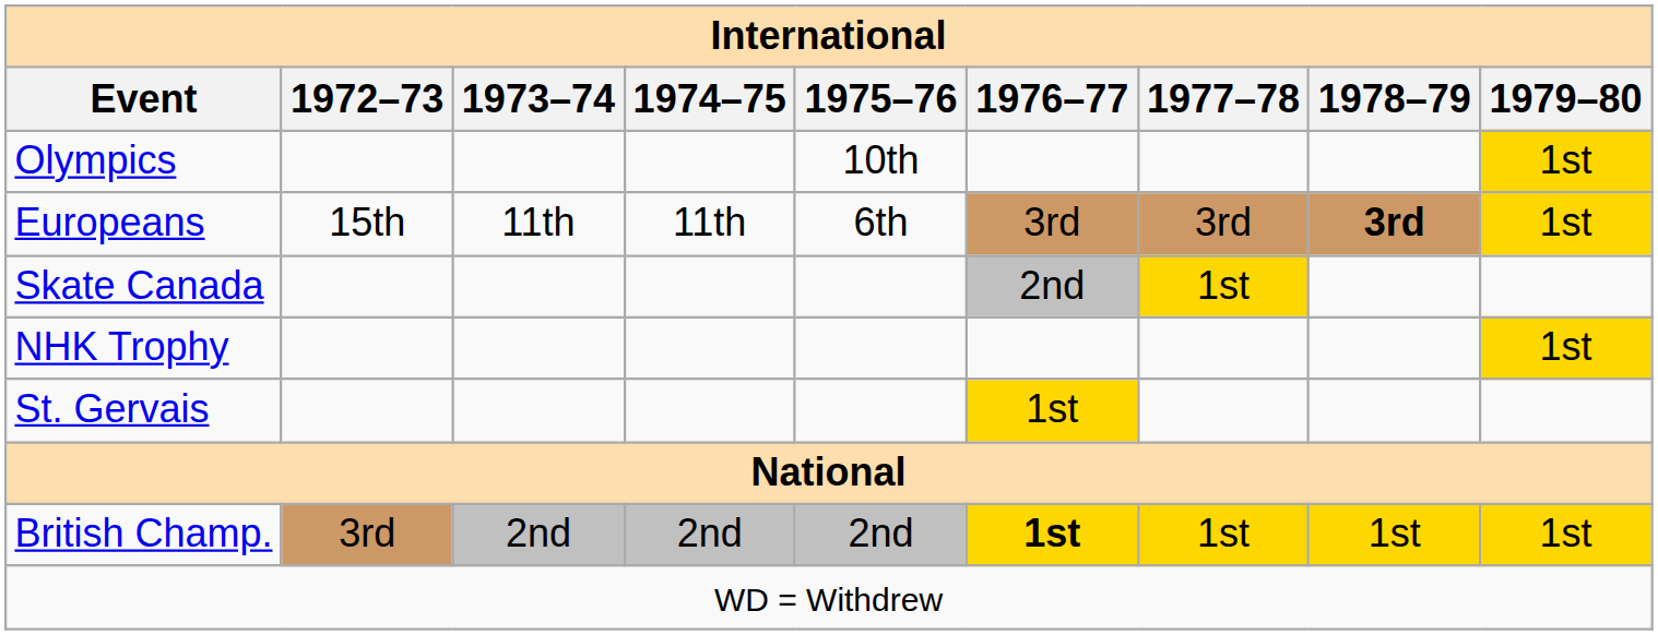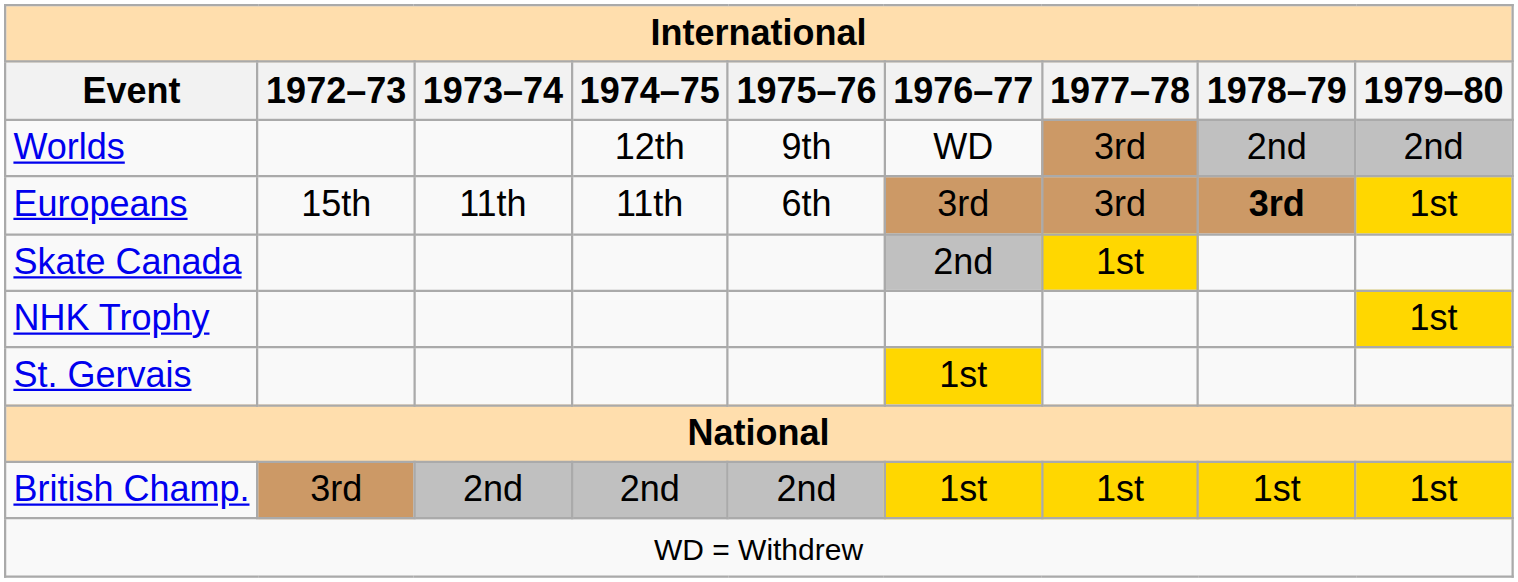- row: Olympics | 10th | 1st
+ row: Worlds | 12th | 9th | WD | 3rd | 2nd | 2nd
British Champ. | 1976–77: bold -> normal
